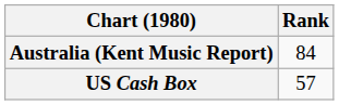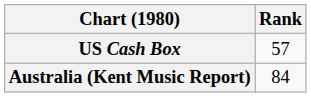rows swapped: Australia (Kent Music Report) <-> US Cash Box
